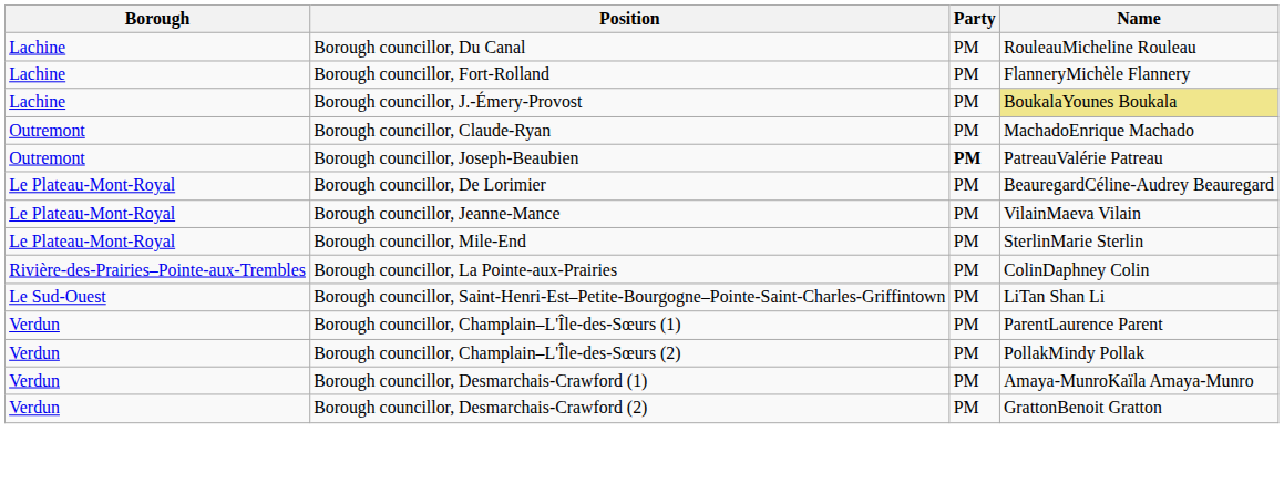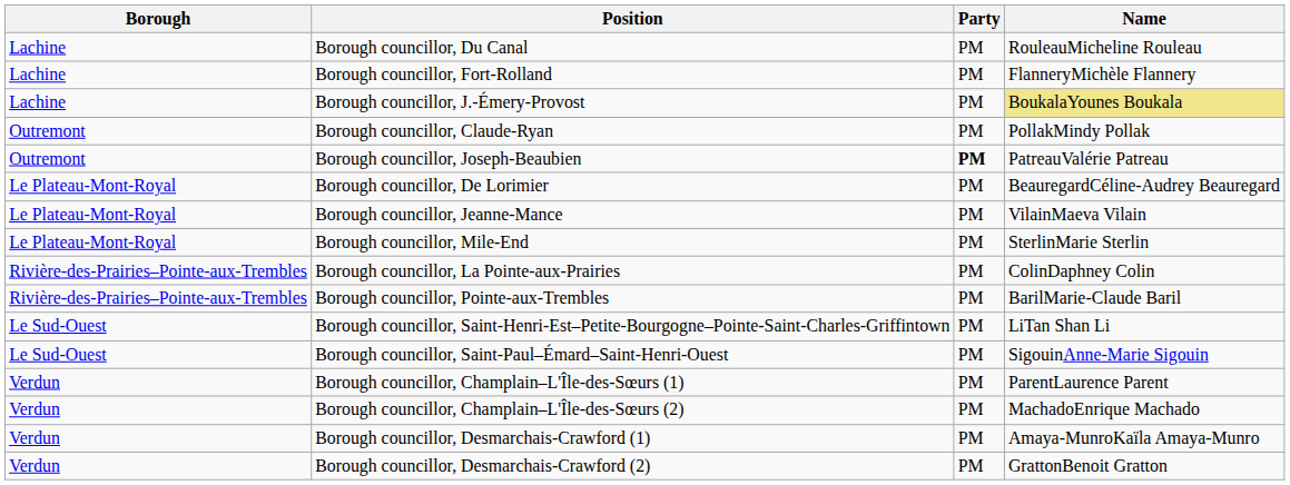Borough councillor, Claude-Ryan | Name: MachadoEnrique Machado -> PollakMindy Pollak
+ row: Rivière-des-Prairies–Pointe-aux-Trembles | Borough councillor, Pointe-aux-Trembles | PM | BarilMarie-Claude Baril
+ row: Le Sud-Ouest | Borough councillor, Saint-Paul–Émard–Saint-Henri-Ouest | PM | SigouinAnne-Marie Sigouin
Borough councillor, Champlain–L'Île-des-Sœurs (2) | Name: PollakMindy Pollak -> MachadoEnrique Machado
